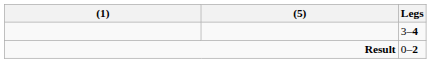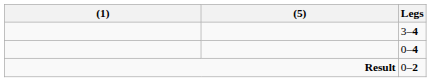+ row: 0–4
